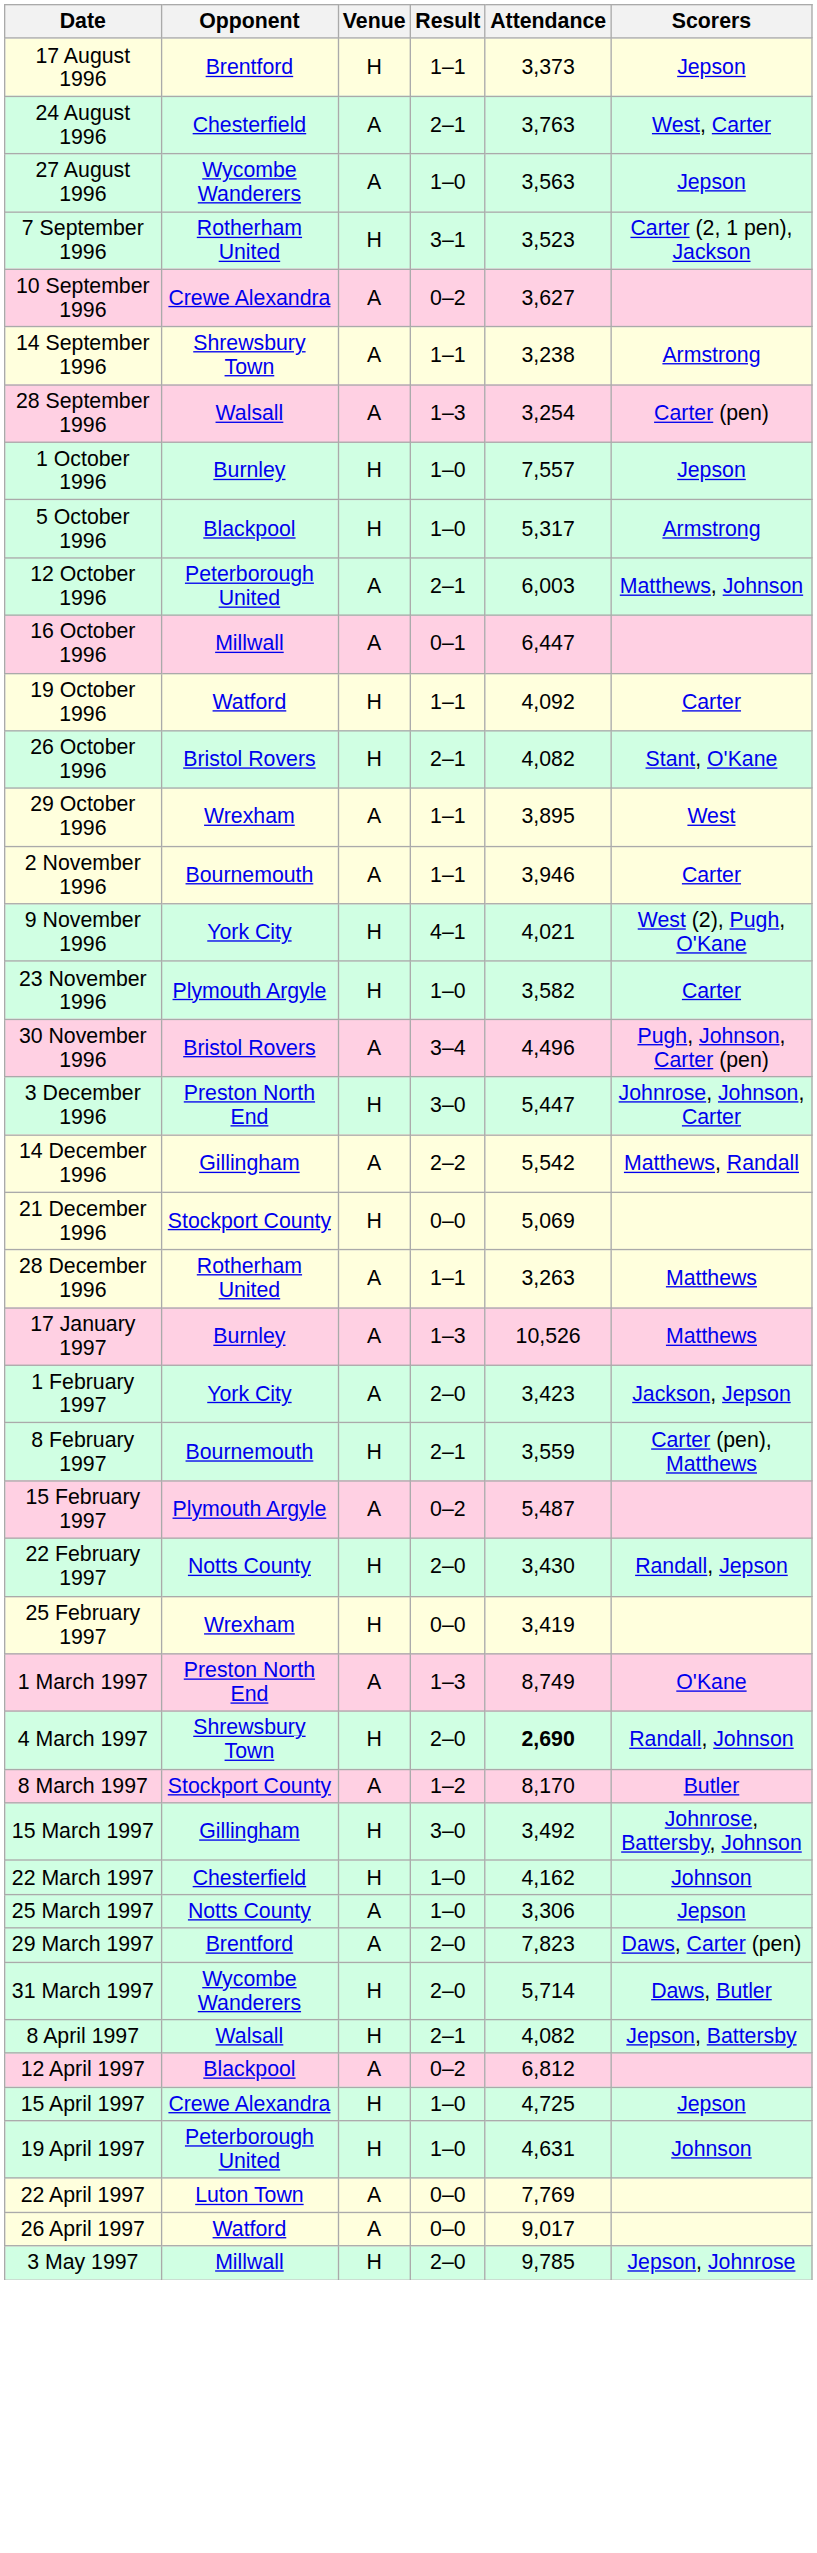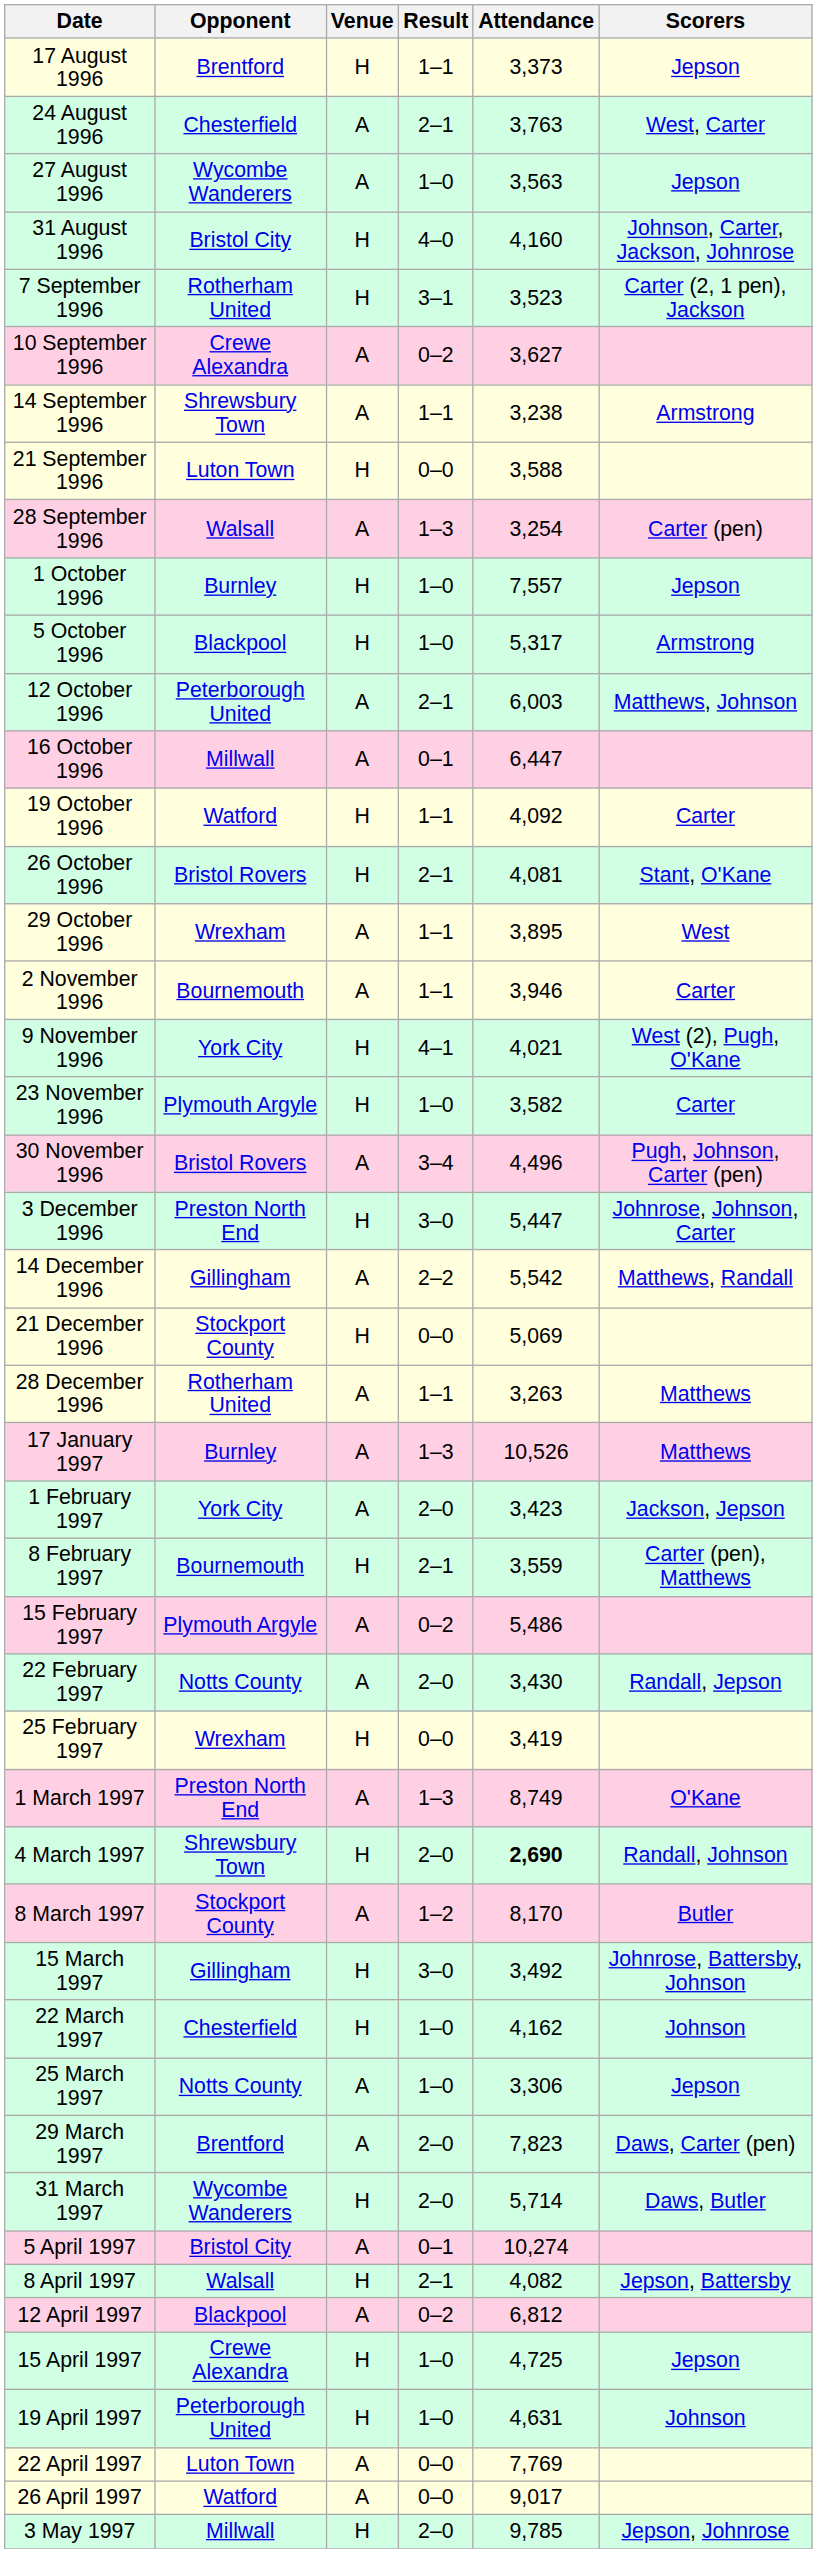+ row: 31 August 1996 | Bristol City | H | 4–0 | 4,160 | Johnson, Carter, Jackson, Johnrose
+ row: 21 September 1996 | Luton Town | H | 0–0 | 3,588
26 October 1996 | Attendance: 4,082 -> 4,081
15 February 1997 | Attendance: 5,487 -> 5,486
22 February 1997 | Venue: H -> A
+ row: 5 April 1997 | Bristol City | A | 0–1 | 10,274
